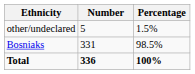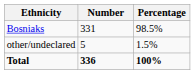rows swapped: Bosniaks <-> other/undeclared
